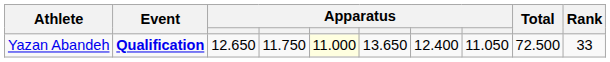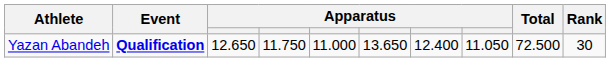Yazan Abandeh | column 5: lightyellow background -> no background
Yazan Abandeh | Rank: 33 -> 30
